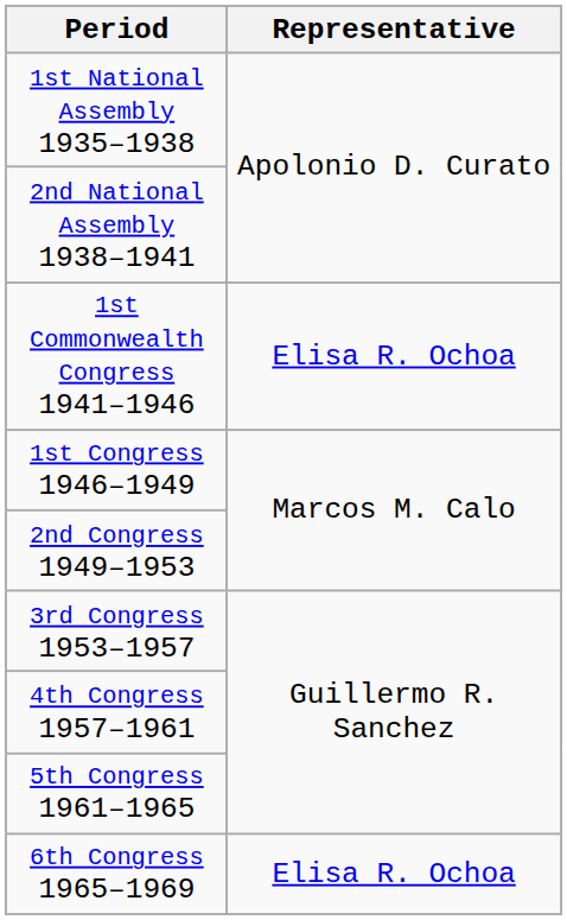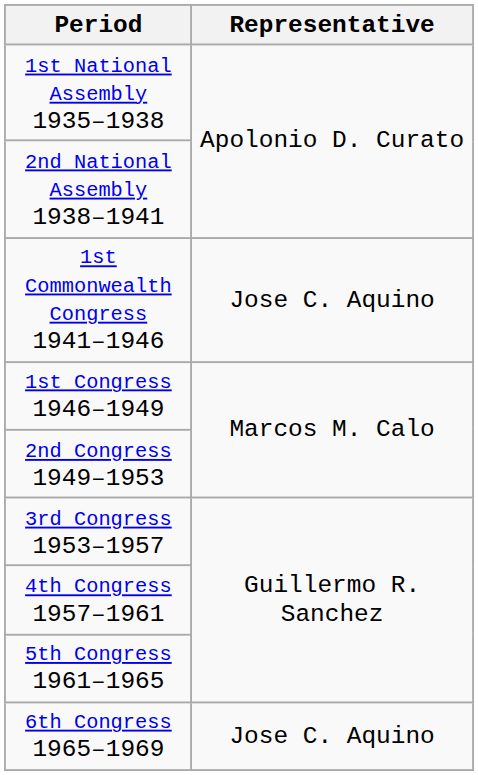1st Commonwealth Congress 1941–1946 | Representative: Elisa R. Ochoa -> Jose C. Aquino
6th Congress 1965–1969 | Representative: Elisa R. Ochoa -> Jose C. Aquino
